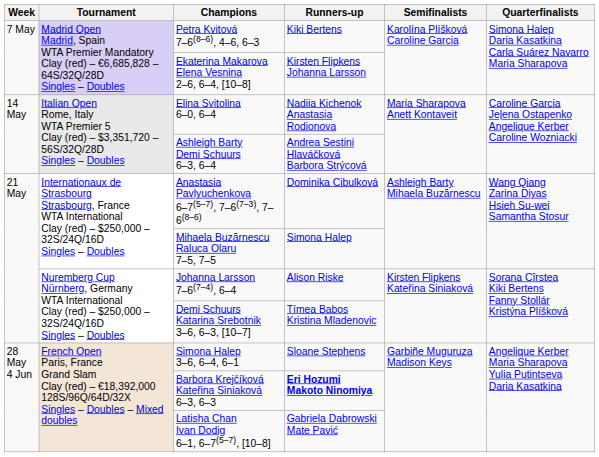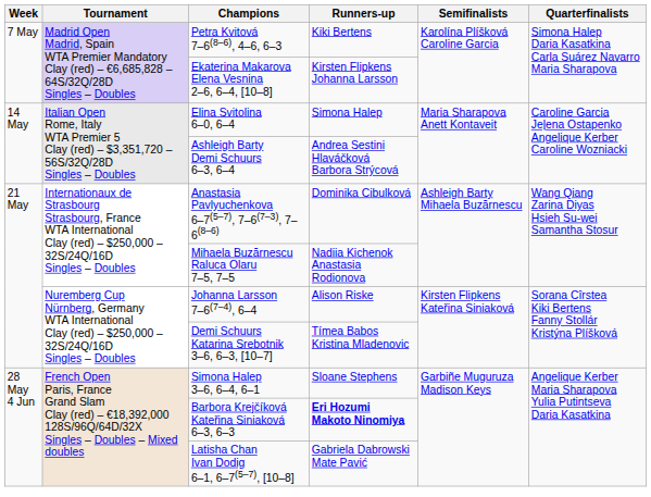Elina Svitolina 6–0, 6–4 | Runners-up: Nadiia Kichenok Anastasia Rodionova -> Simona Halep
Mihaela Buzărnescu Raluca Olaru 7–5, 7–5 | Runners-up: Simona Halep -> Nadiia Kichenok Anastasia Rodionova
